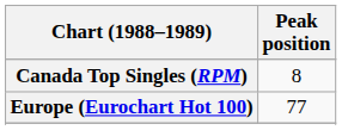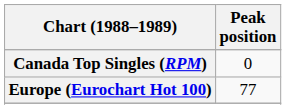Canada Top Singles (RPM) | Peak position: 8 -> 0
